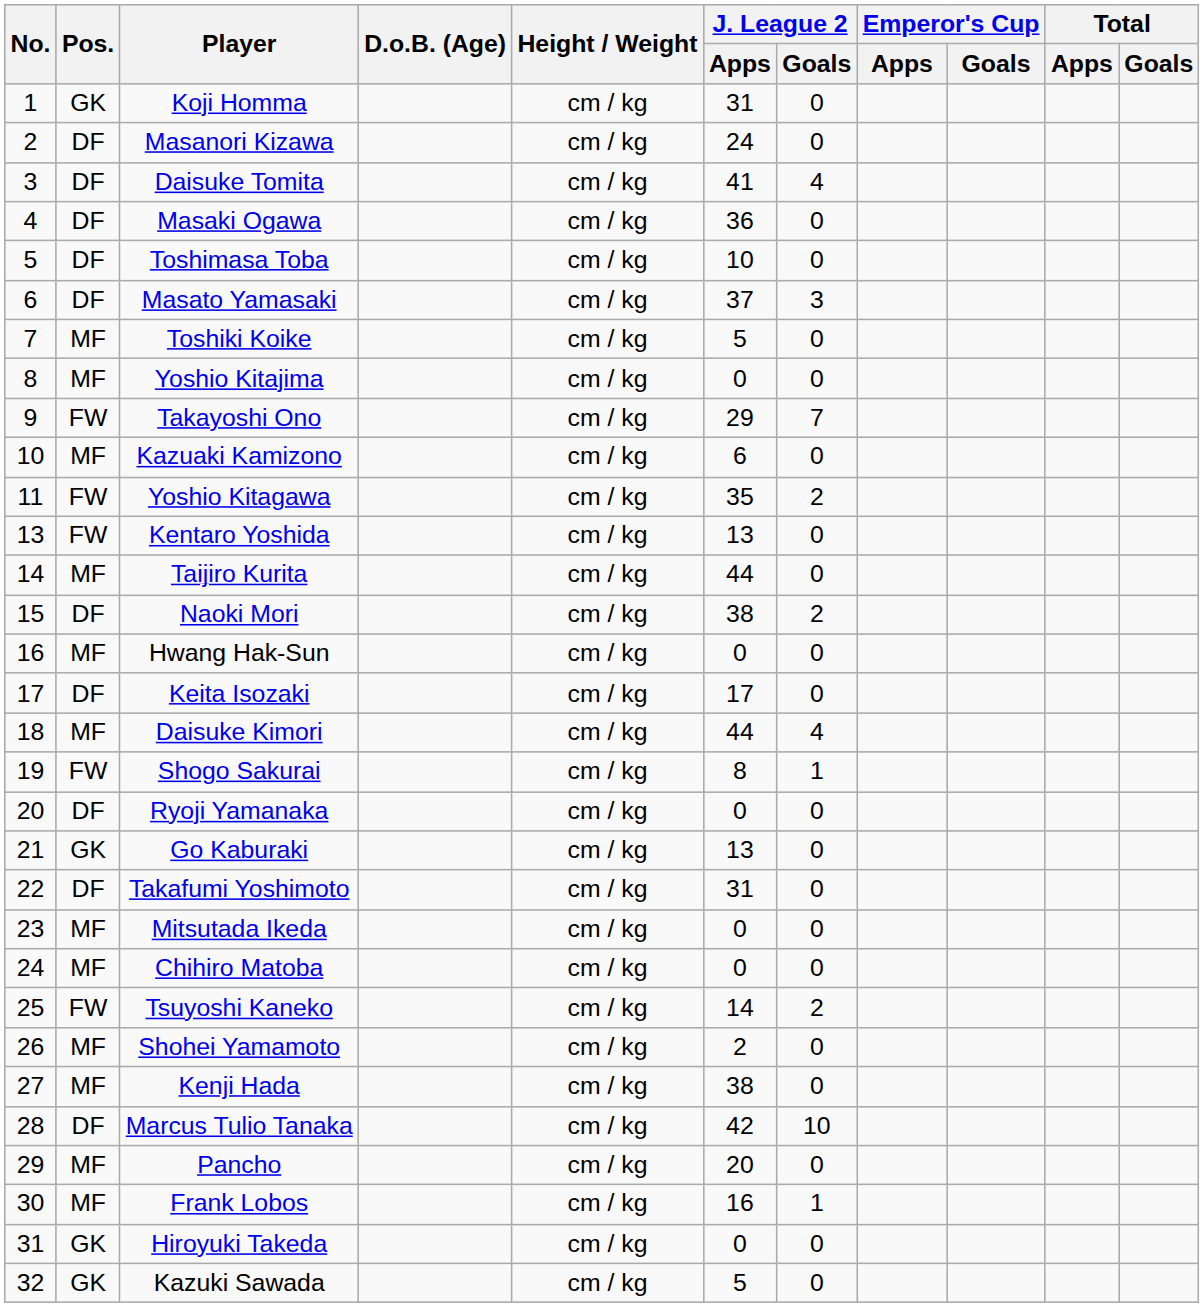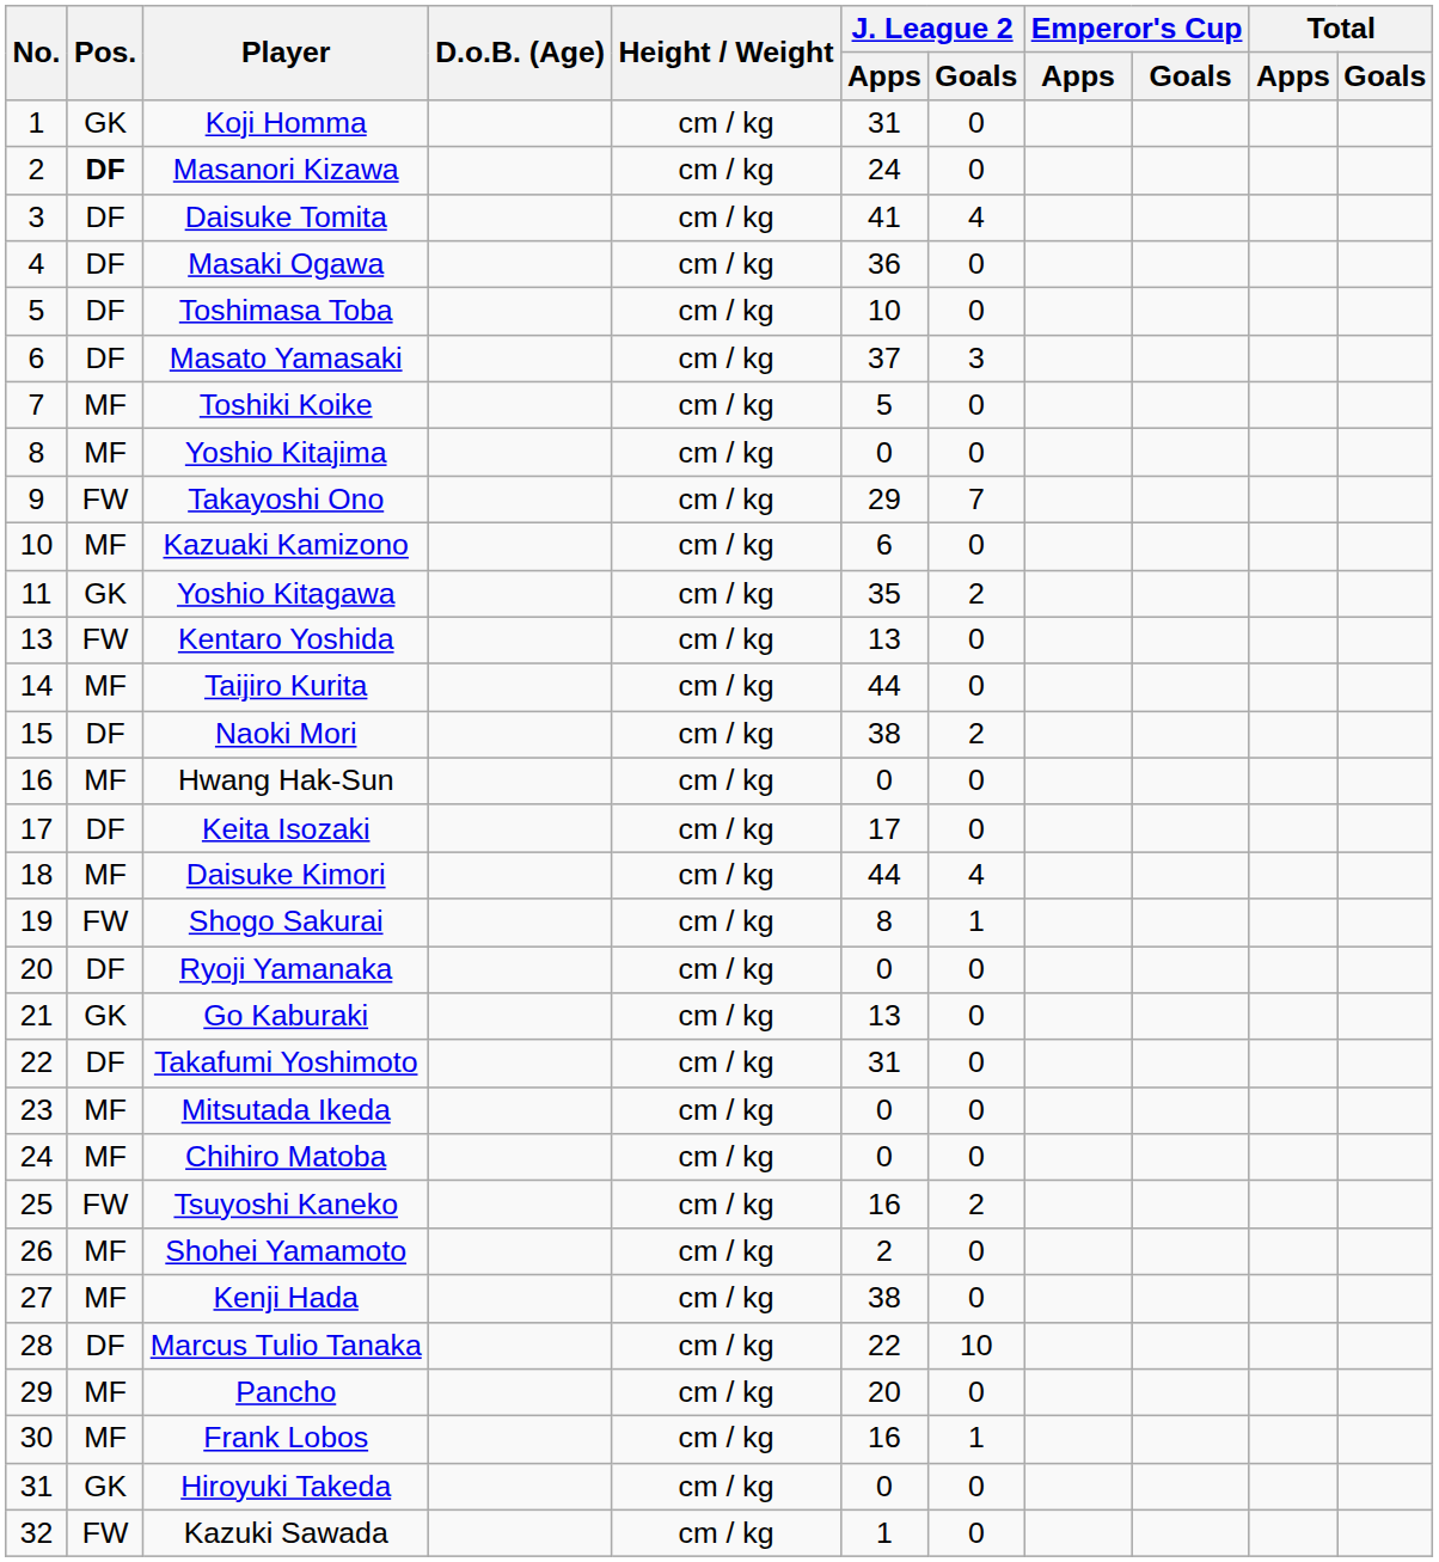Masanori Kizawa | Pos.: normal -> bold
Yoshio Kitagawa | Pos.: FW -> GK
Tsuyoshi Kaneko | J. League 2 / Apps: 14 -> 16
Marcus Tulio Tanaka | J. League 2 / Apps: 42 -> 22
Kazuki Sawada | Pos.: GK -> FW
Kazuki Sawada | J. League 2 / Apps: 5 -> 1
